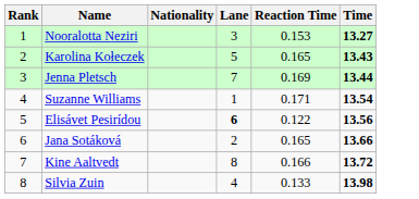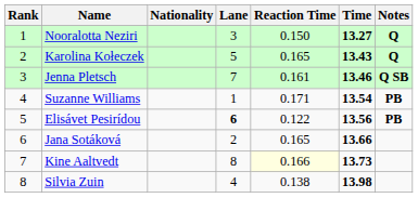+ column: Notes | Q | Q | Q SB | PB | PB
Nooralotta Neziri | Reaction Time: 0.153 -> 0.150
Jenna Pletsch | Reaction Time: 0.169 -> 0.161
Jenna Pletsch | Time: 13.44 -> 13.46
Kine Aaltvedt | Reaction Time: no background -> lightyellow background
Kine Aaltvedt | Time: 13.72 -> 13.73
Silvia Zuin | Reaction Time: 0.133 -> 0.138
